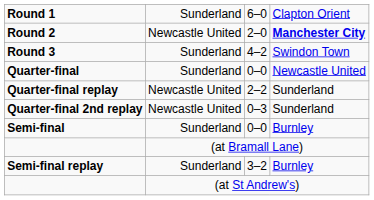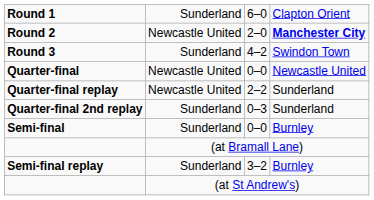Quarter-final | column 2: Sunderland -> Newcastle United
Quarter-final 2nd replay | column 2: Newcastle United -> Sunderland
